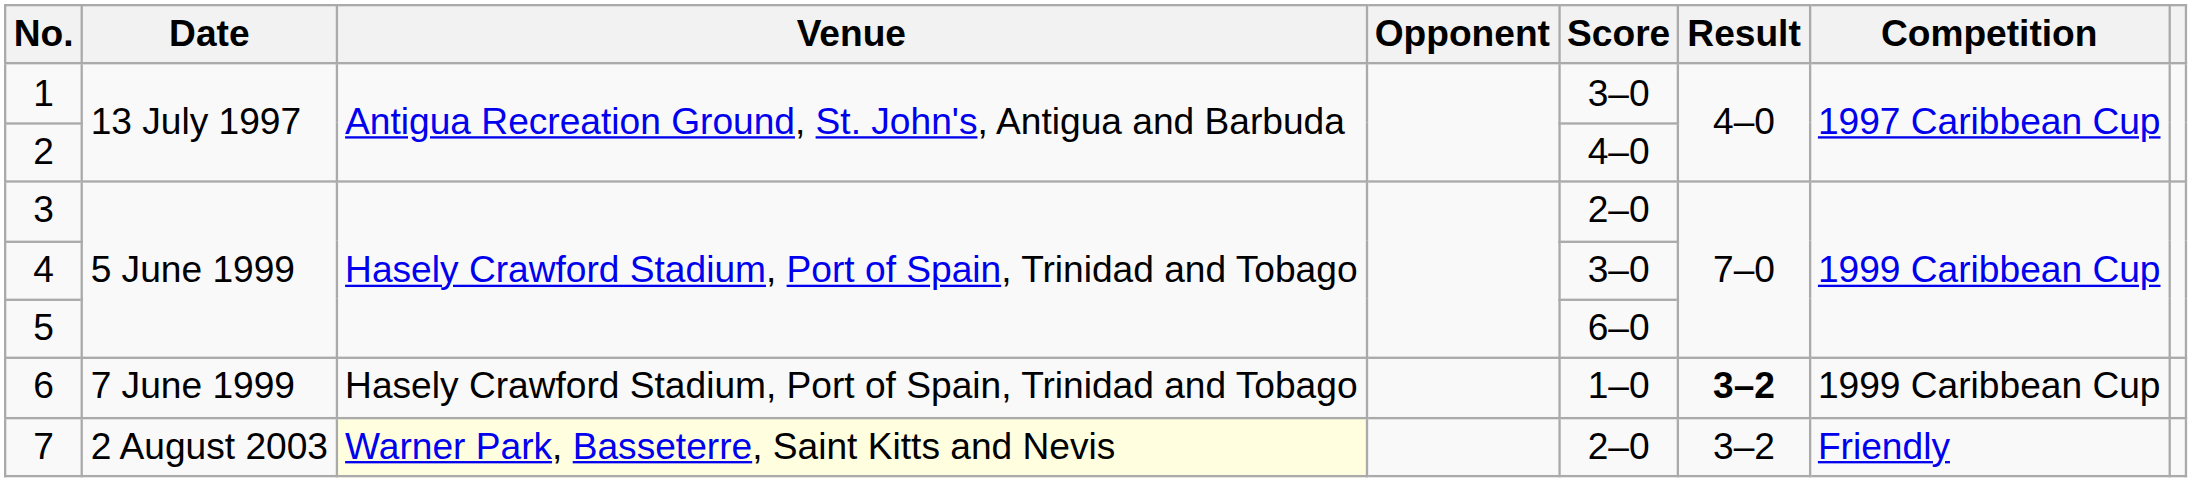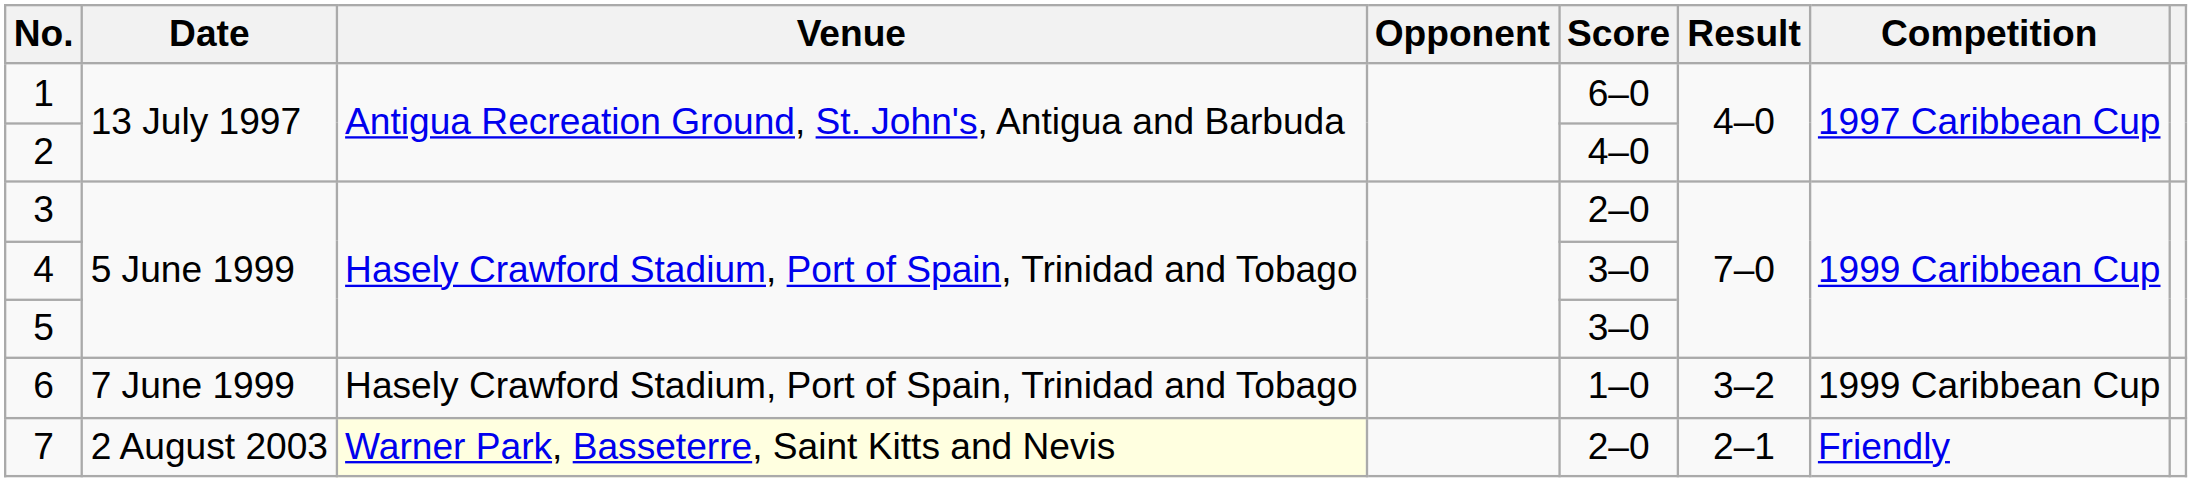1 | Score: 3–0 -> 6–0
5 | Score: 6–0 -> 3–0
6 | Result: bold -> normal
7 | Result: 3–2 -> 2–1
